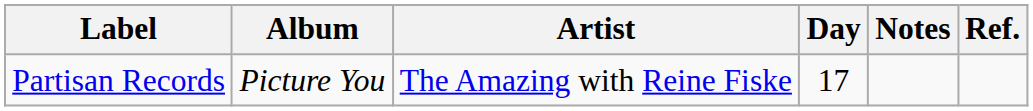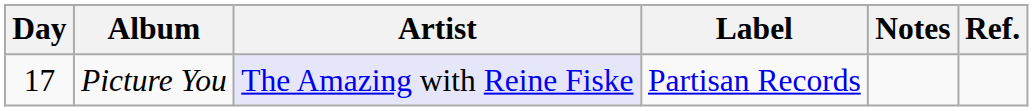columns swapped: Day <-> Label
Picture You | Artist: no background -> lavender background
